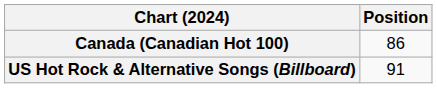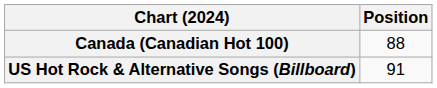Canada (Canadian Hot 100) | Position: 86 -> 88
